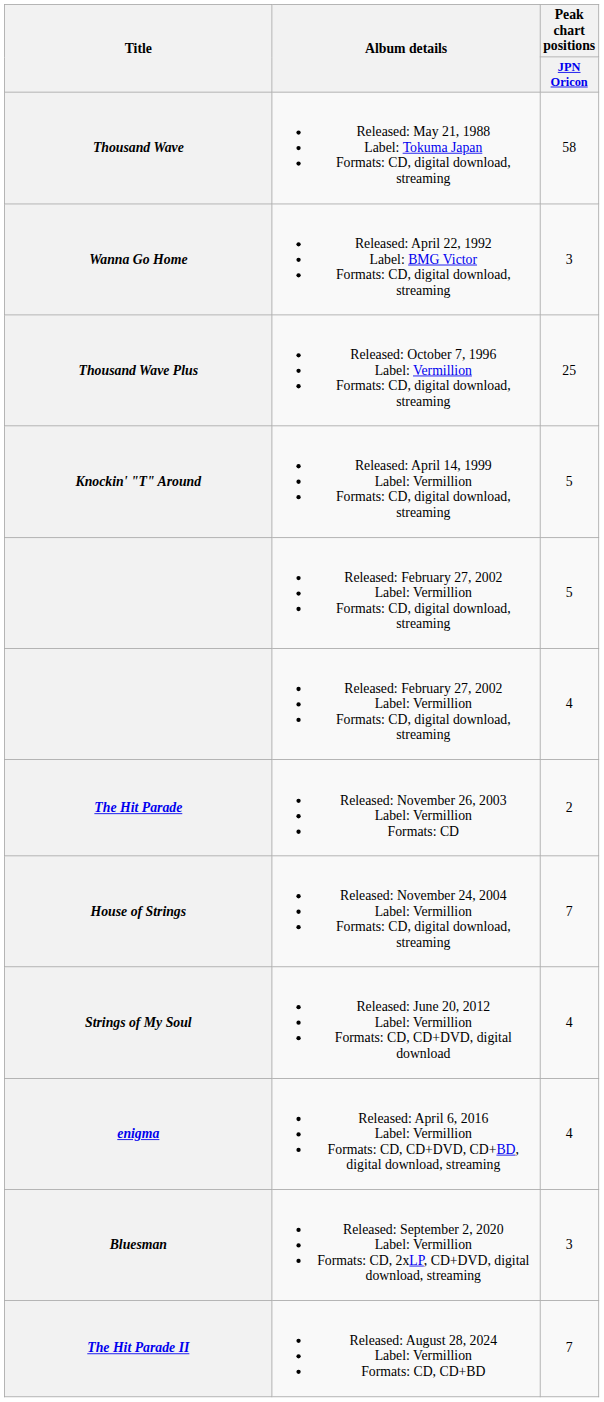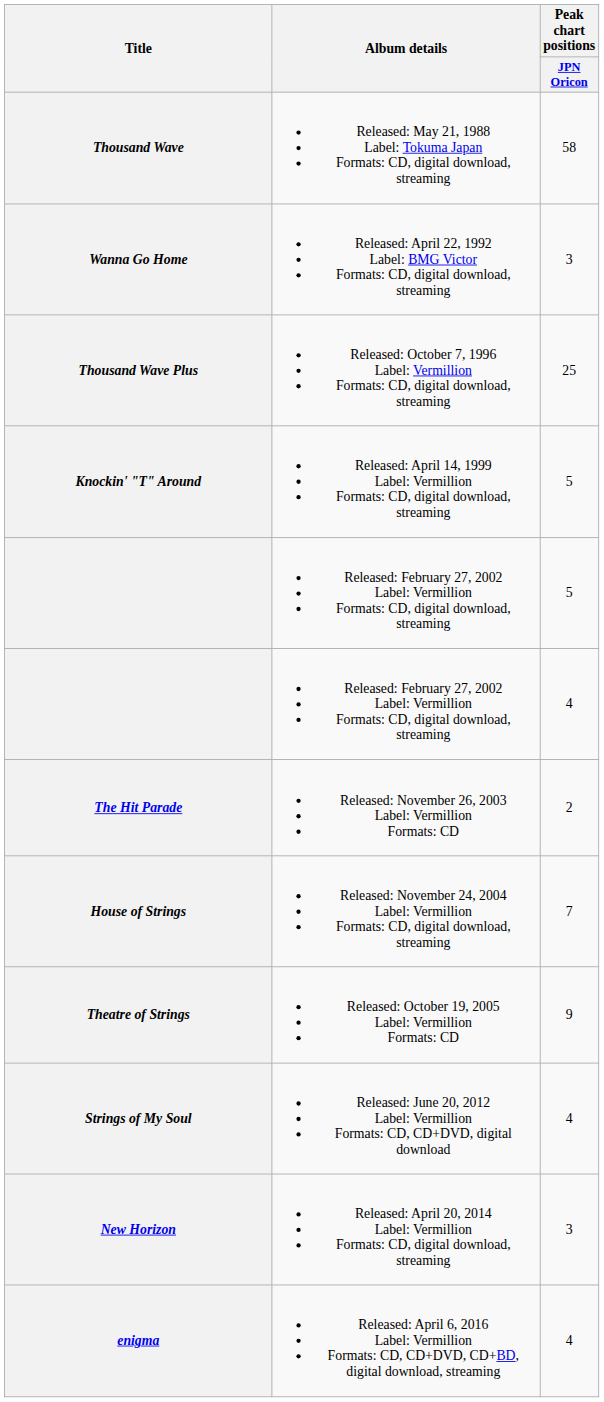+ row: Theatre of Strings | Released: October 19, 2005 Label: Vermillion Formats: CD | 9
+ row: New Horizon | Released: April 20, 2014 Label: Vermillion Formats: CD, digital download, streaming | 3
- row: Bluesman | Released: September 2, 2020 Label: Vermillion Formats: CD, 2xLP, CD+DVD, digital download, streaming | 3
- row: The Hit Parade II | Released: August 28, 2024 Label: Vermillion Formats: CD, CD+BD | 7
